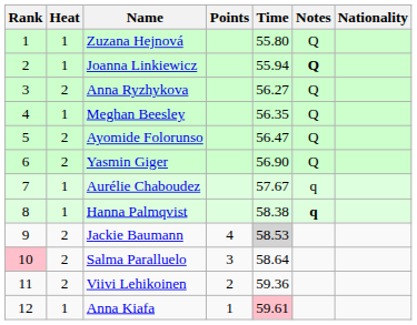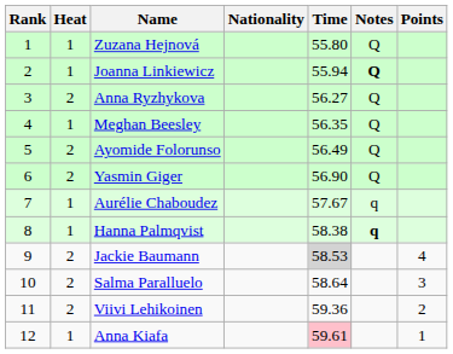columns swapped: Nationality <-> Points
Ayomide Folorunso | Time: 56.47 -> 56.49
Salma Paralluelo | Rank: pink background -> no background
